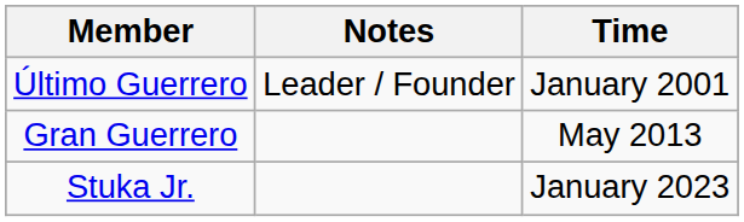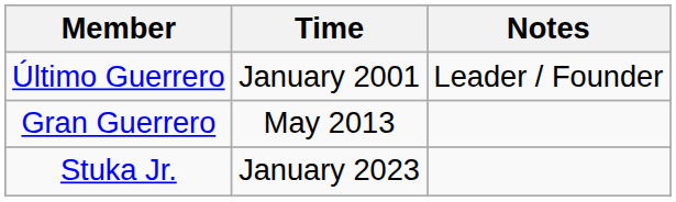columns swapped: Time <-> Notes
